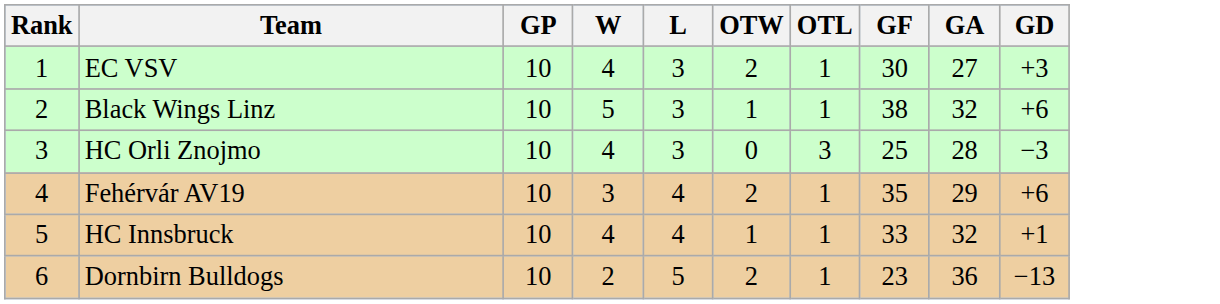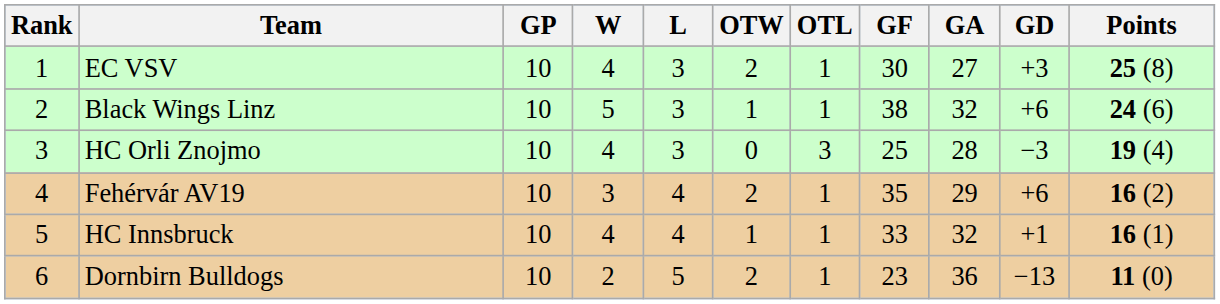+ column: Points | 25 (8) | 24 (6) | 19 (4) | 16 (2) | 16 (1) | 11 (0)
